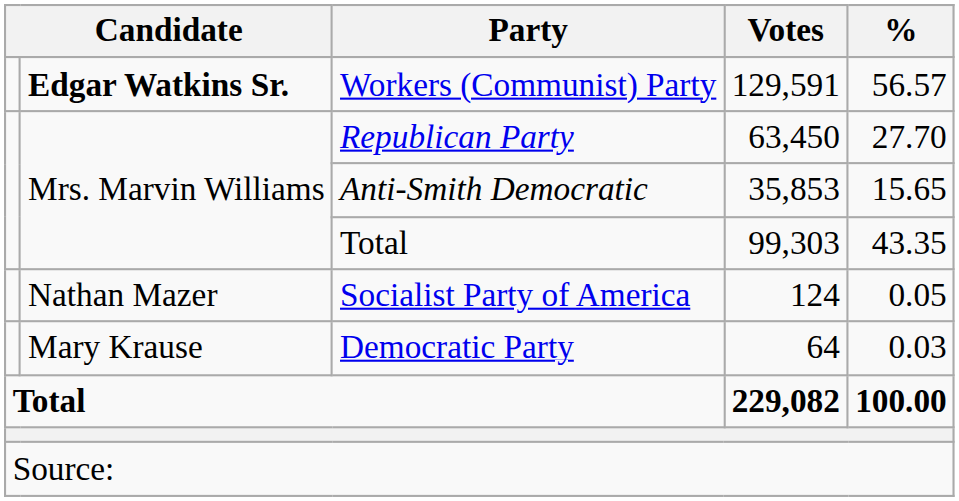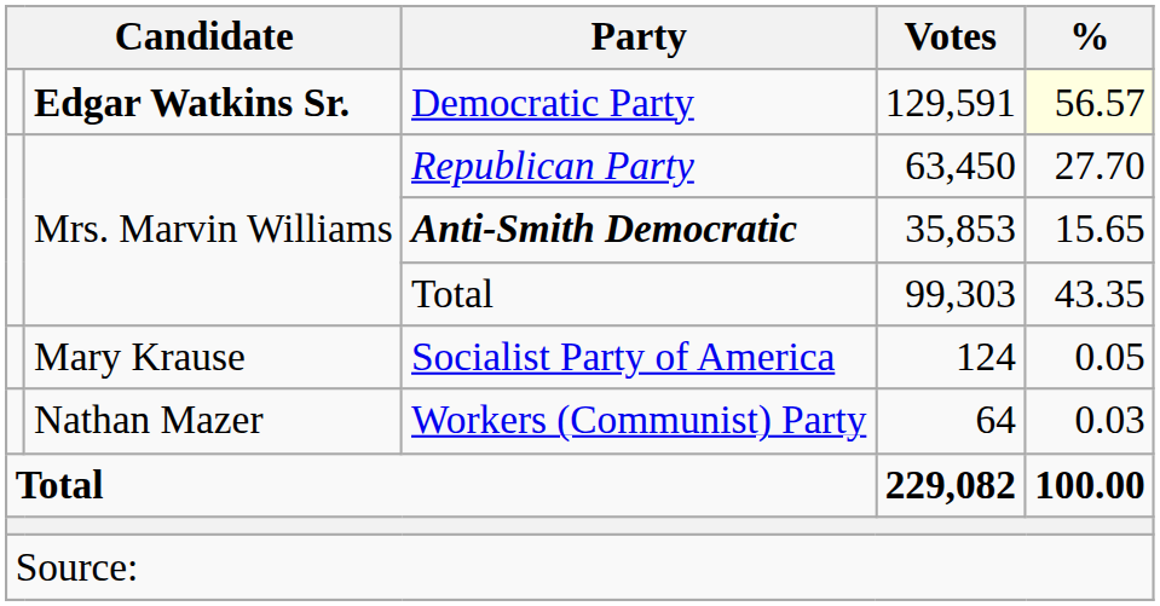129,591 | Party: Workers (Communist) Party -> Democratic Party
129,591 | %: no background -> lightyellow background
35,853 | Party: normal -> bold
124 | column 2: Nathan Mazer -> Mary Krause
64 | column 2: Mary Krause -> Nathan Mazer
64 | Party: Democratic Party -> Workers (Communist) Party
